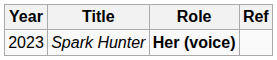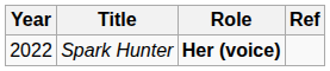Spark Hunter | Year: 2023 -> 2022
